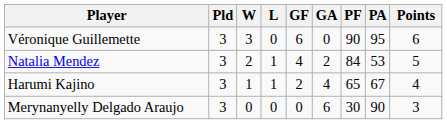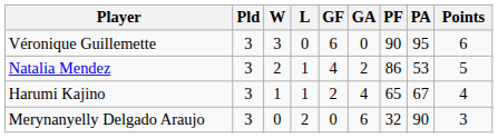Natalia Mendez | PF: 84 -> 86
Merynanyelly Delgado Araujo | L: 0 -> 2
Merynanyelly Delgado Araujo | PF: 30 -> 32
